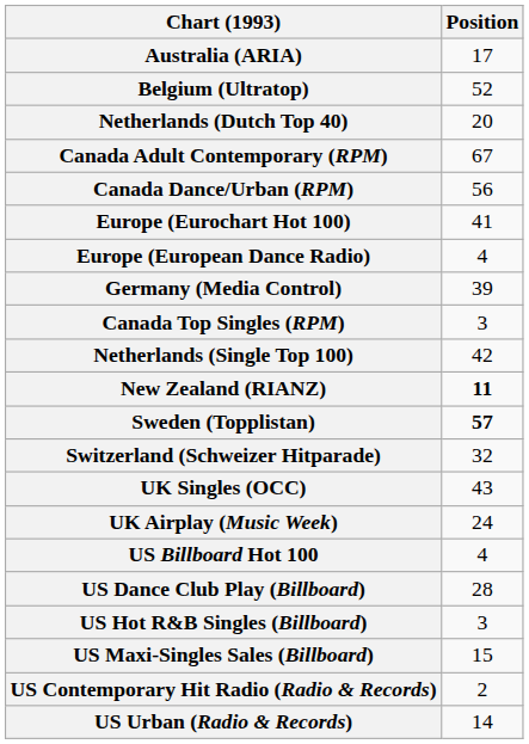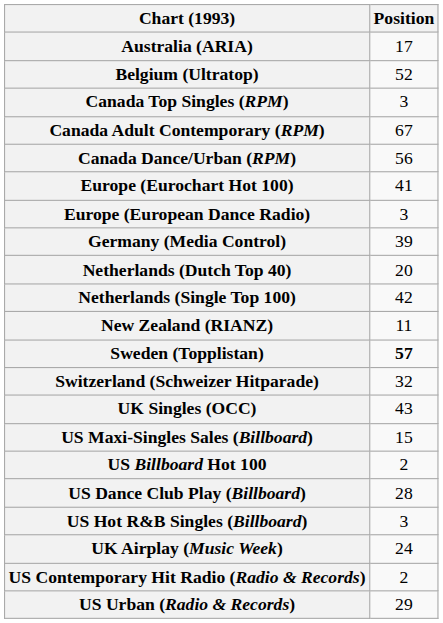rows swapped: Canada Top Singles (RPM) <-> Netherlands (Dutch Top 40)
Europe (European Dance Radio) | Position: 4 -> 3
New Zealand (RIANZ) | Position: bold -> normal
rows swapped: UK Airplay (Music Week) <-> US Maxi-Singles Sales (Billboard)
US Billboard Hot 100 | Position: 4 -> 2
US Urban (Radio & Records) | Position: 14 -> 29
